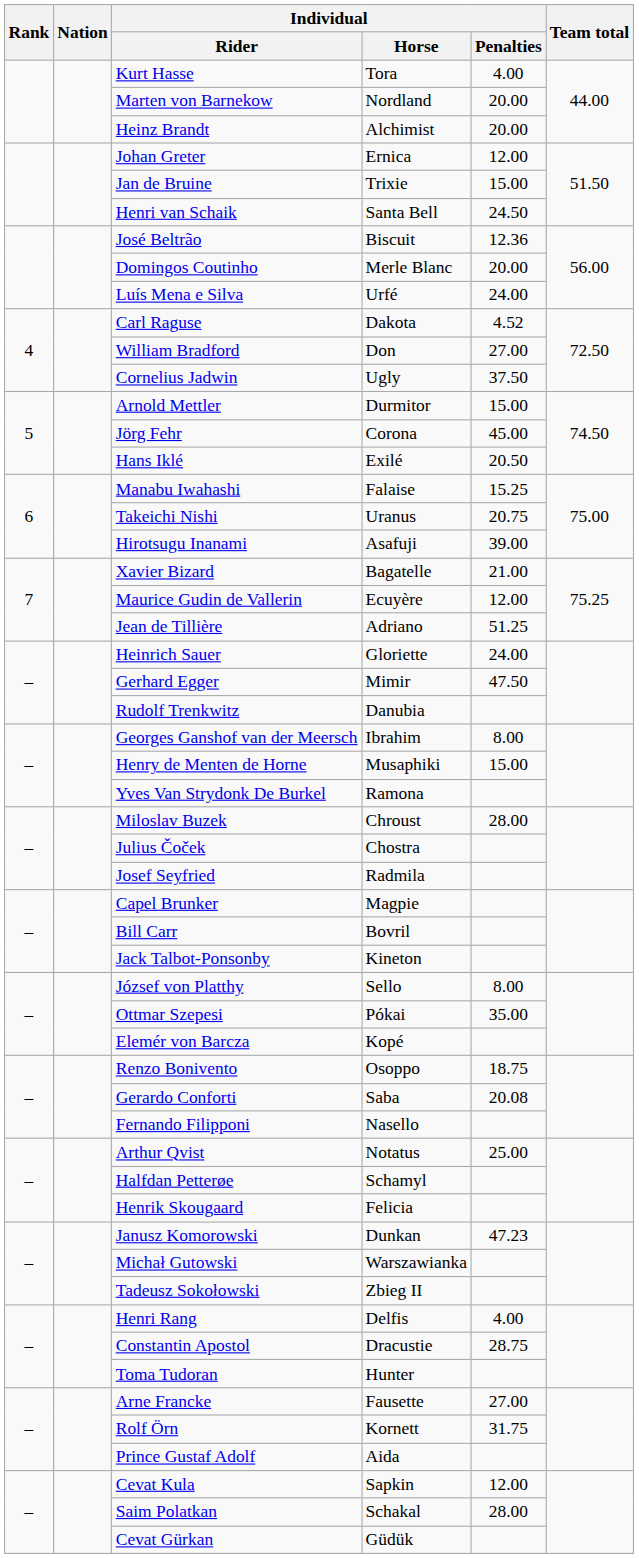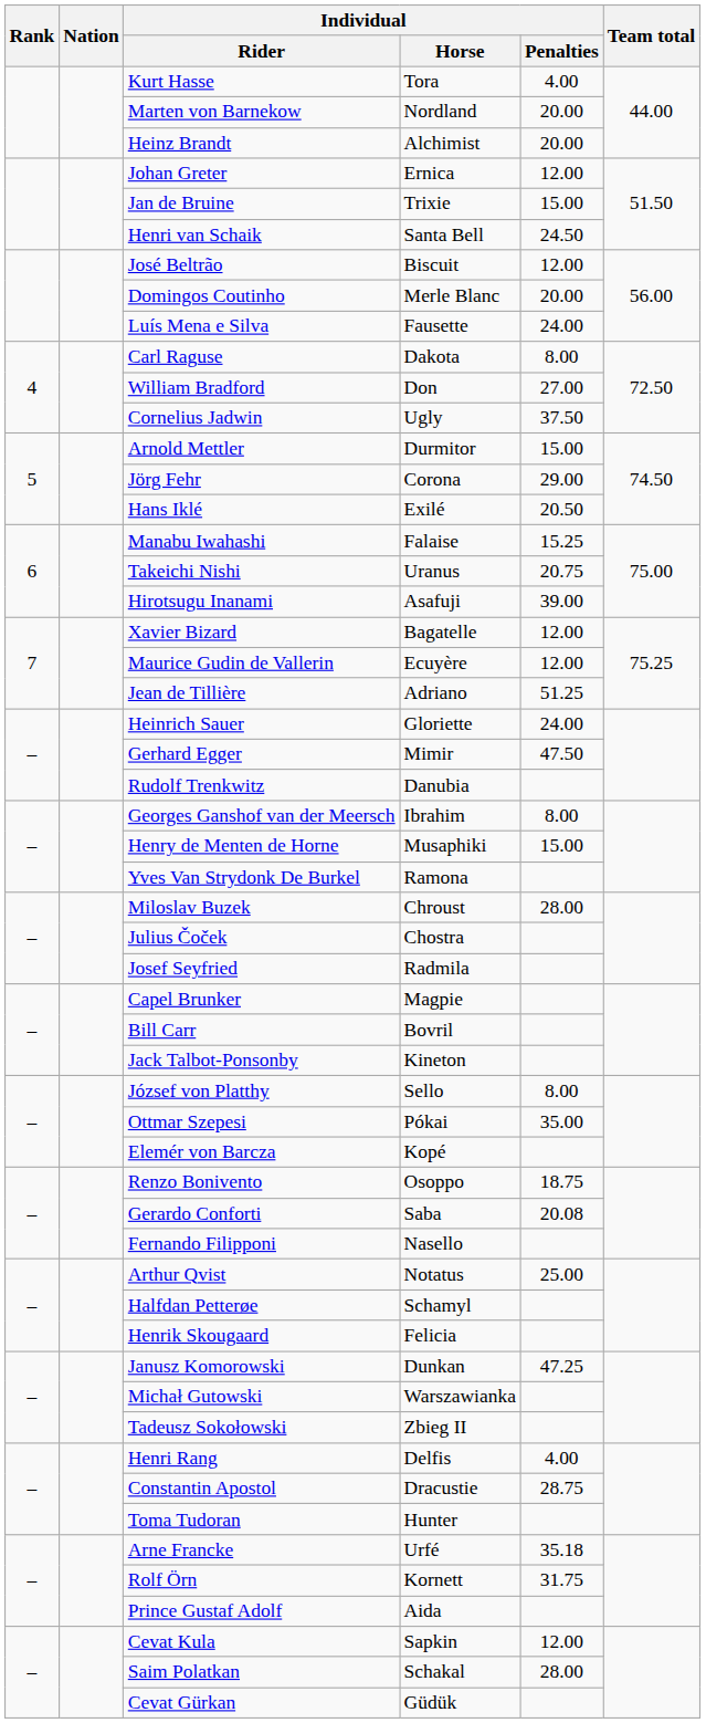José Beltrão | Individual / Penalties: 12.36 -> 12.00
Luís Mena e Silva | Individual / Horse: Urfé -> Fausette
Carl Raguse | Individual / Penalties: 4.52 -> 8.00
Jörg Fehr | Individual / Penalties: 45.00 -> 29.00
Xavier Bizard | Individual / Penalties: 21.00 -> 12.00
Janusz Komorowski | Individual / Penalties: 47.23 -> 47.25
Arne Francke | Individual / Horse: Fausette -> Urfé
Arne Francke | Individual / Penalties: 27.00 -> 35.18
